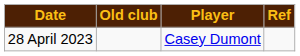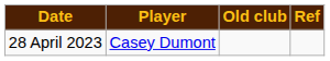columns swapped: Player <-> Old club
